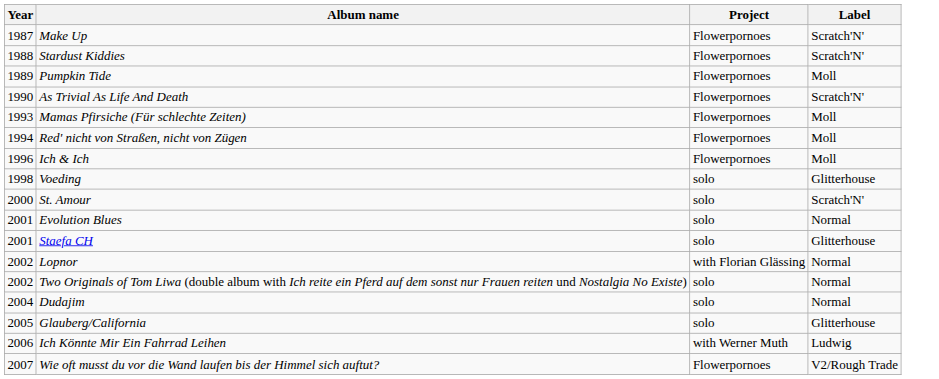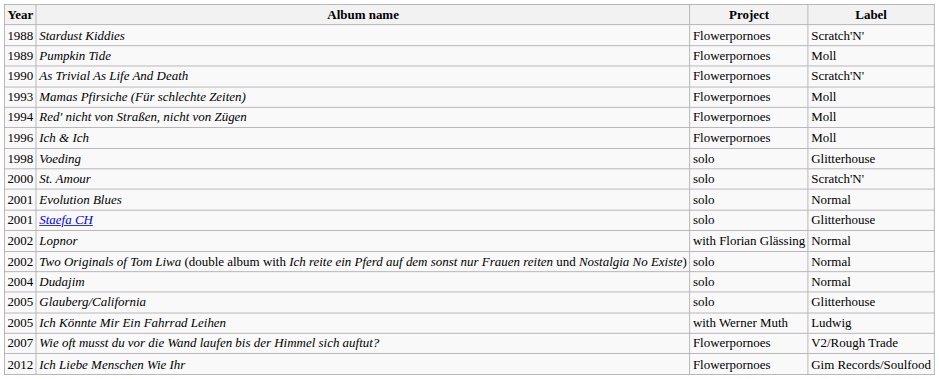- row: 1987 | Make Up | Flowerpornoes | Scratch'N'
Ich Könnte Mir Ein Fahrrad Leihen | Year: 2006 -> 2005
+ row: 2012 | Ich Liebe Menschen Wie Ihr | Flowerpornoes | Gim Records/Soulfood
